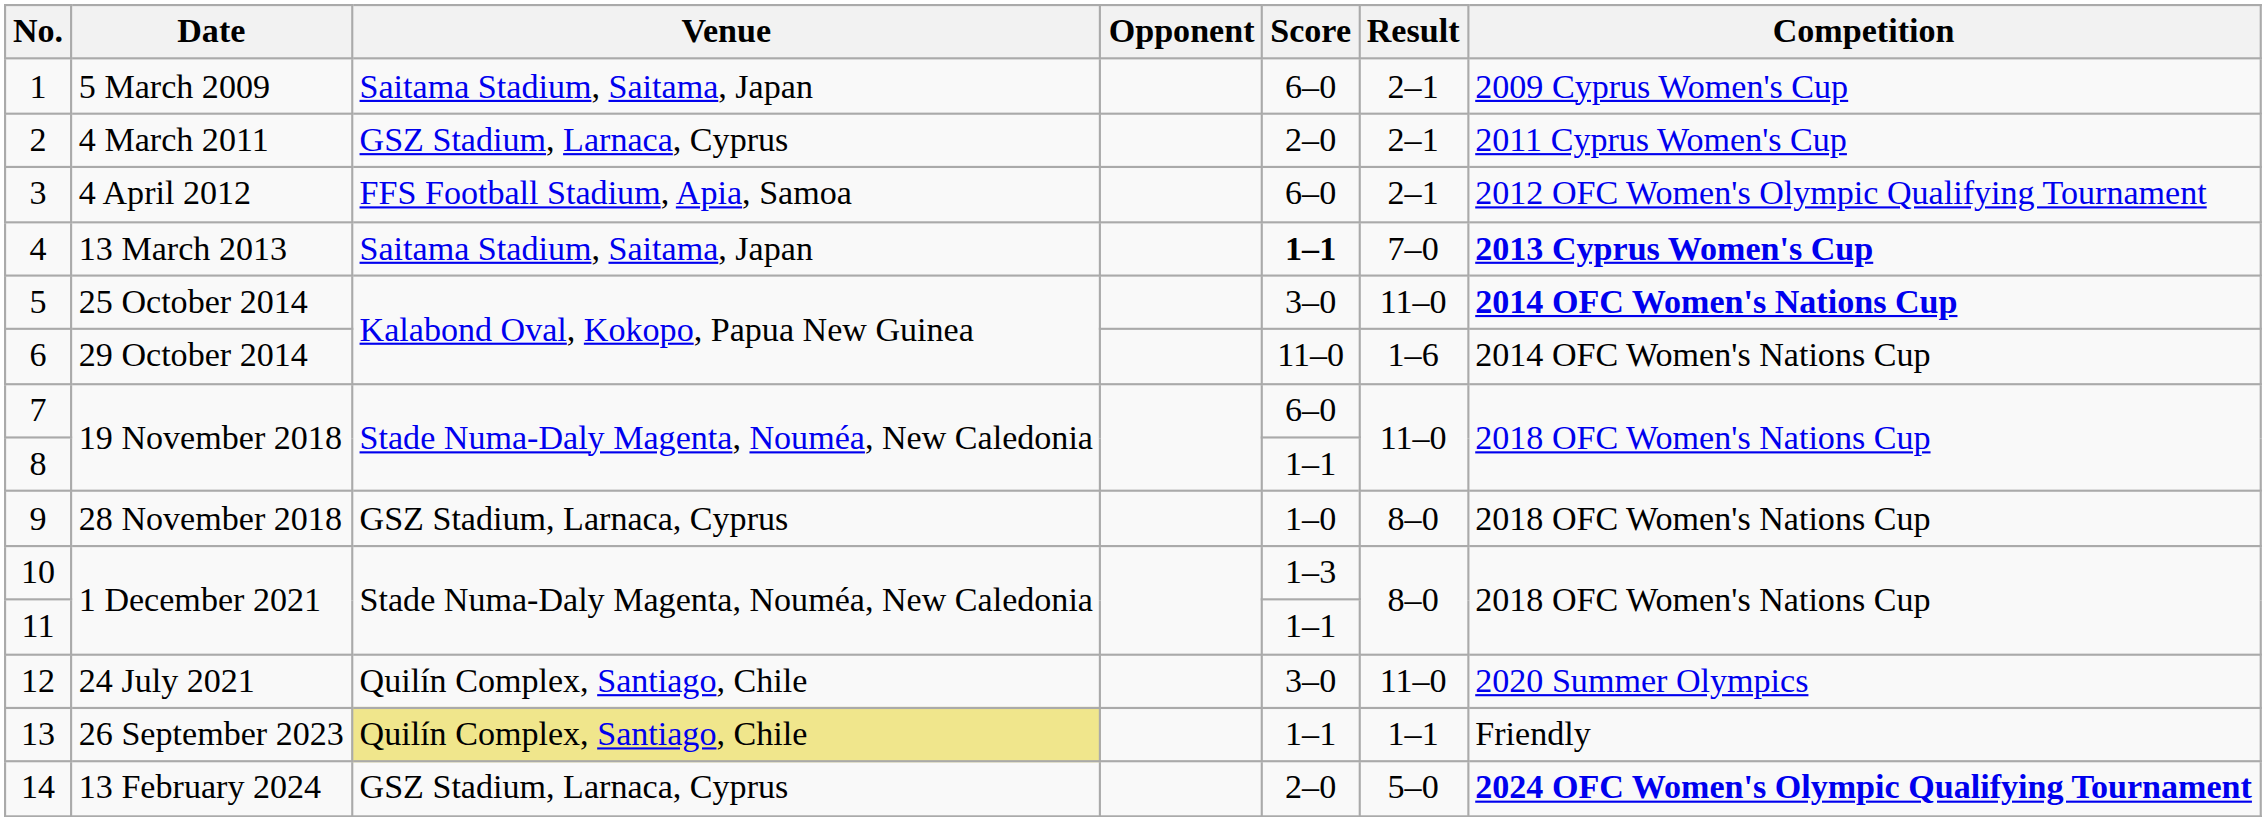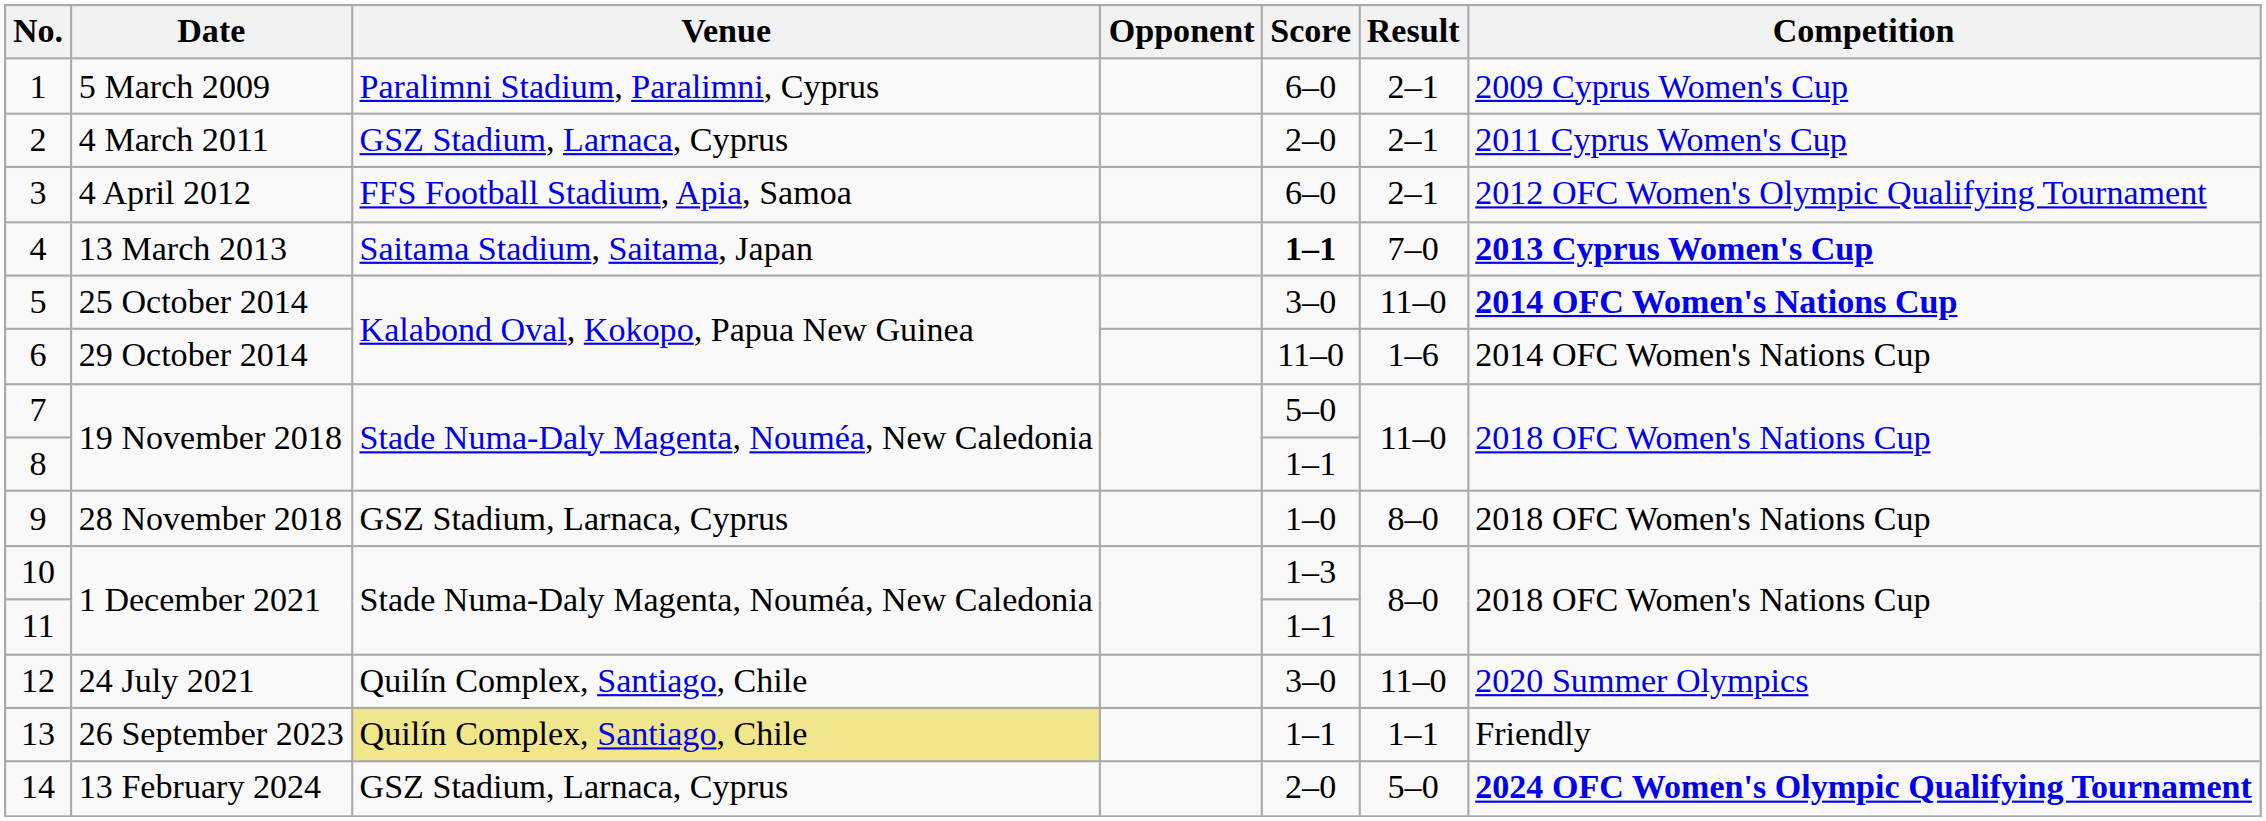1 | Venue: Saitama Stadium, Saitama, Japan -> Paralimni Stadium, Paralimni, Cyprus
7 | Score: 6–0 -> 5–0
